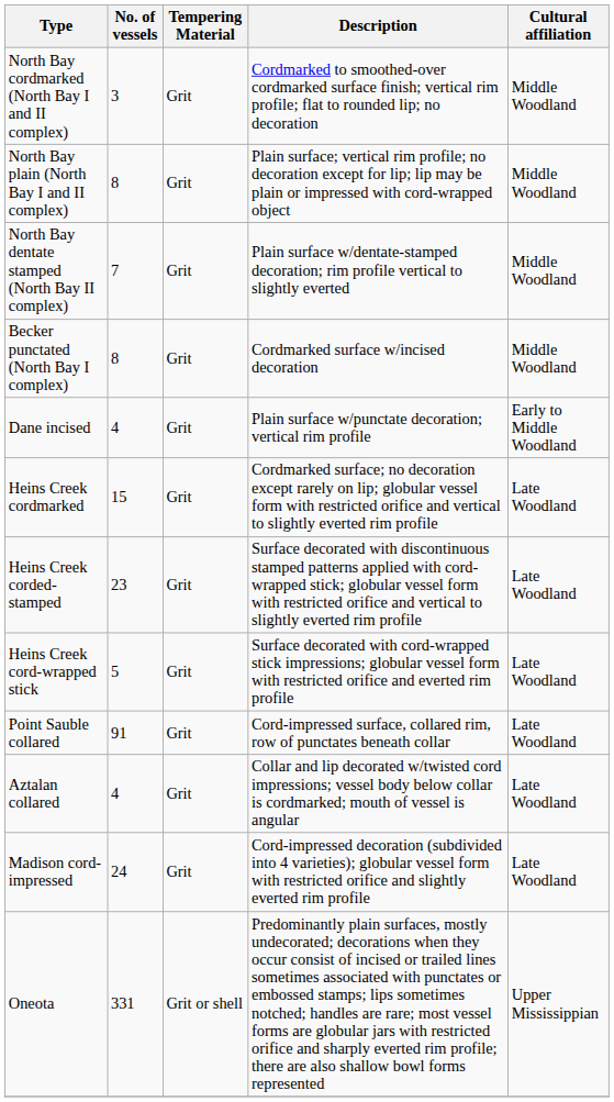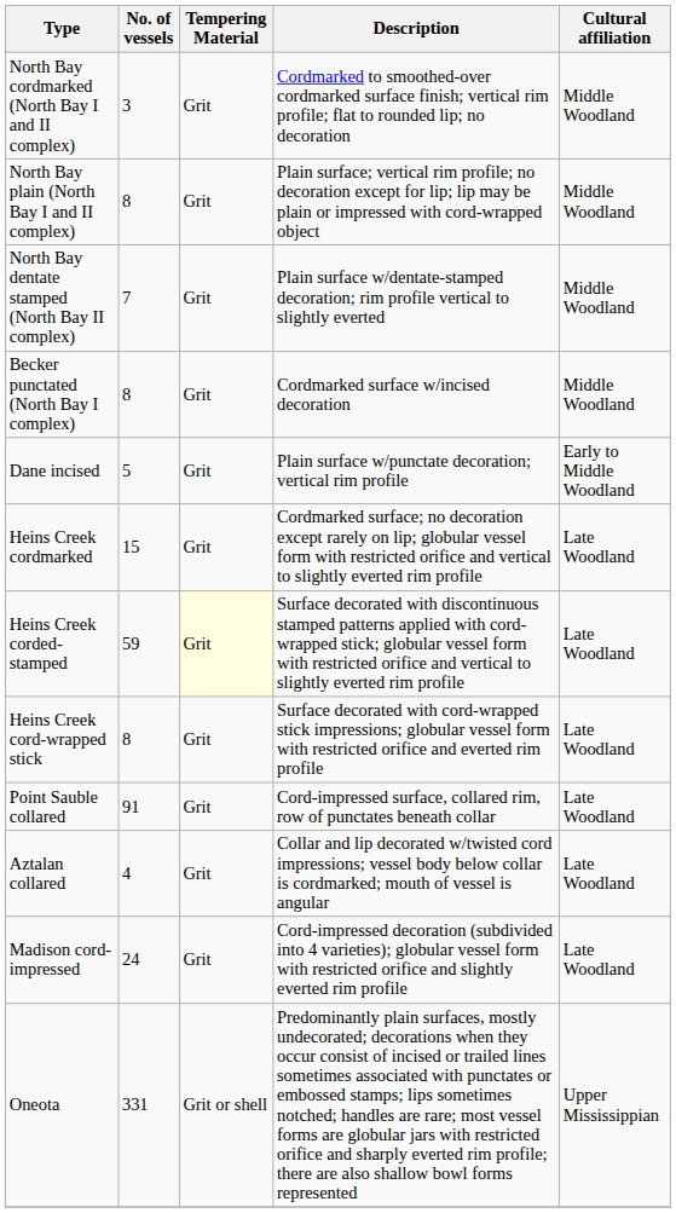Dane incised | No. of vessels: 4 -> 5
Heins Creek corded-stamped | No. of vessels: 23 -> 59
Heins Creek corded-stamped | Tempering Material: no background -> lightyellow background
Heins Creek cord-wrapped stick | No. of vessels: 5 -> 8
